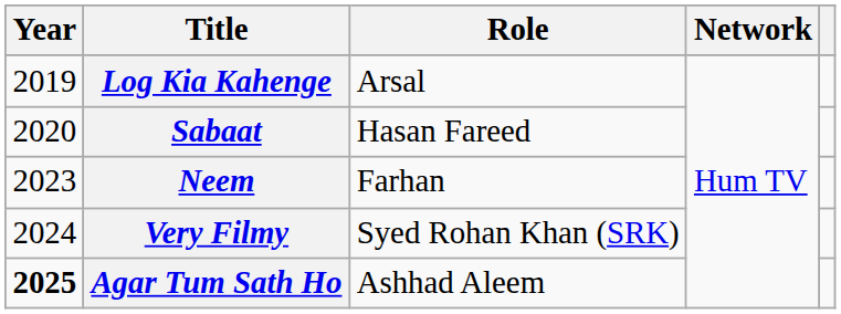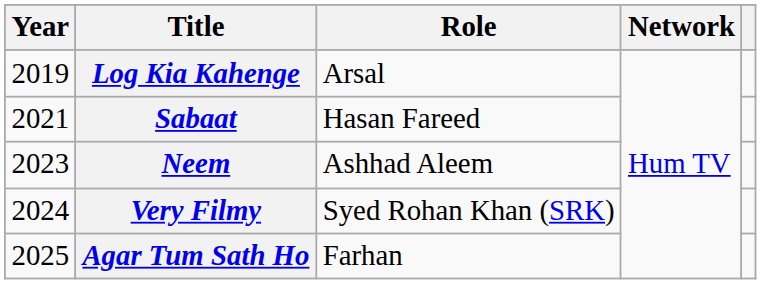Sabaat | Year: 2020 -> 2021
Neem | Role: Farhan -> Ashhad Aleem
Agar Tum Sath Ho | Year: bold -> normal
Agar Tum Sath Ho | Role: Ashhad Aleem -> Farhan
